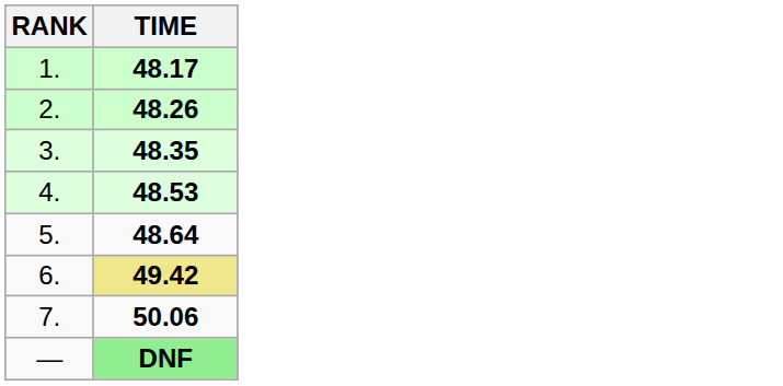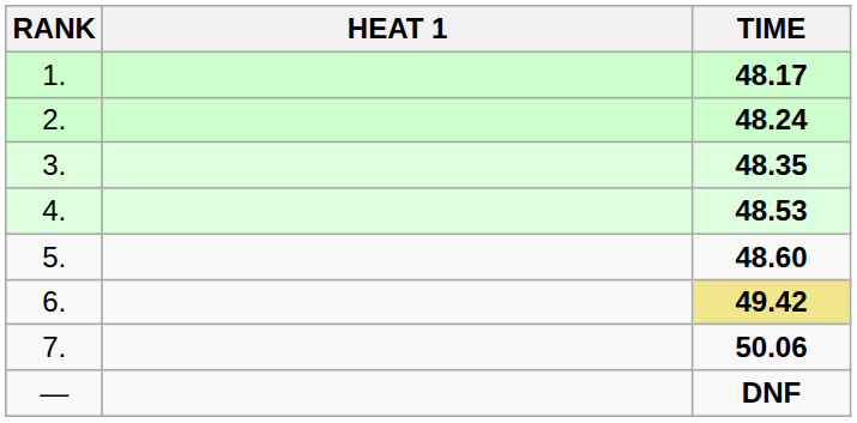+ column: HEAT 1
2. | TIME: 48.26 -> 48.24
5. | TIME: 48.64 -> 48.60
— | TIME: lightgreen background -> no background
